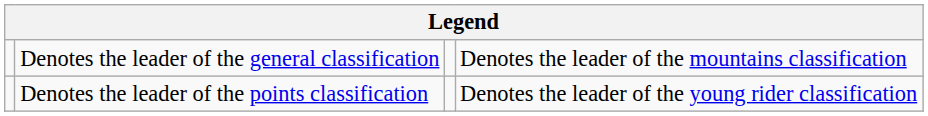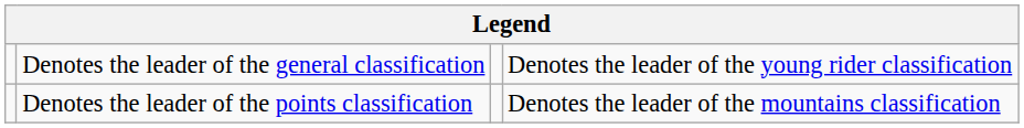Denotes the leader of the general classification | column 4: Denotes the leader of the mountains classification -> Denotes the leader of the young rider classification
Denotes the leader of the points classification | column 4: Denotes the leader of the young rider classification -> Denotes the leader of the mountains classification
